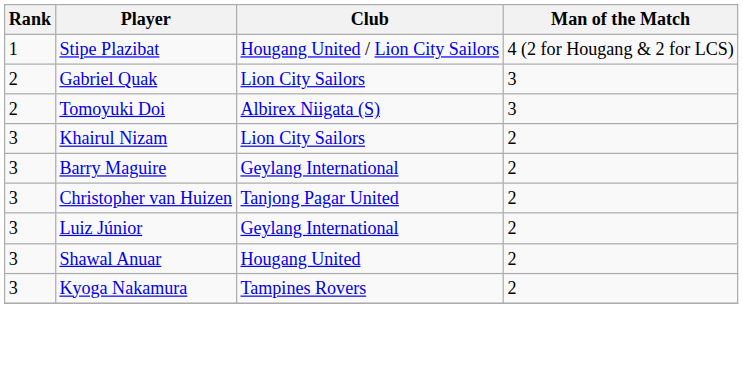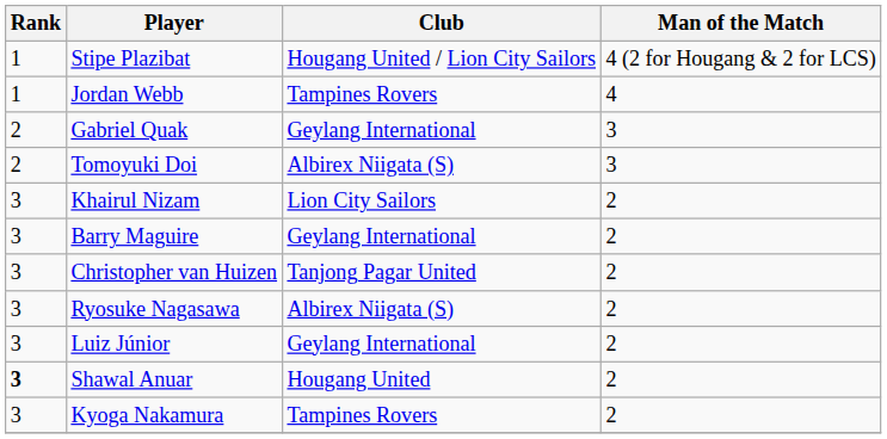+ row: 1 | Jordan Webb | Tampines Rovers | 4
Gabriel Quak | Club: Lion City Sailors -> Geylang International
+ row: 3 | Ryosuke Nagasawa | Albirex Niigata (S) | 2
Shawal Anuar | Rank: normal -> bold
